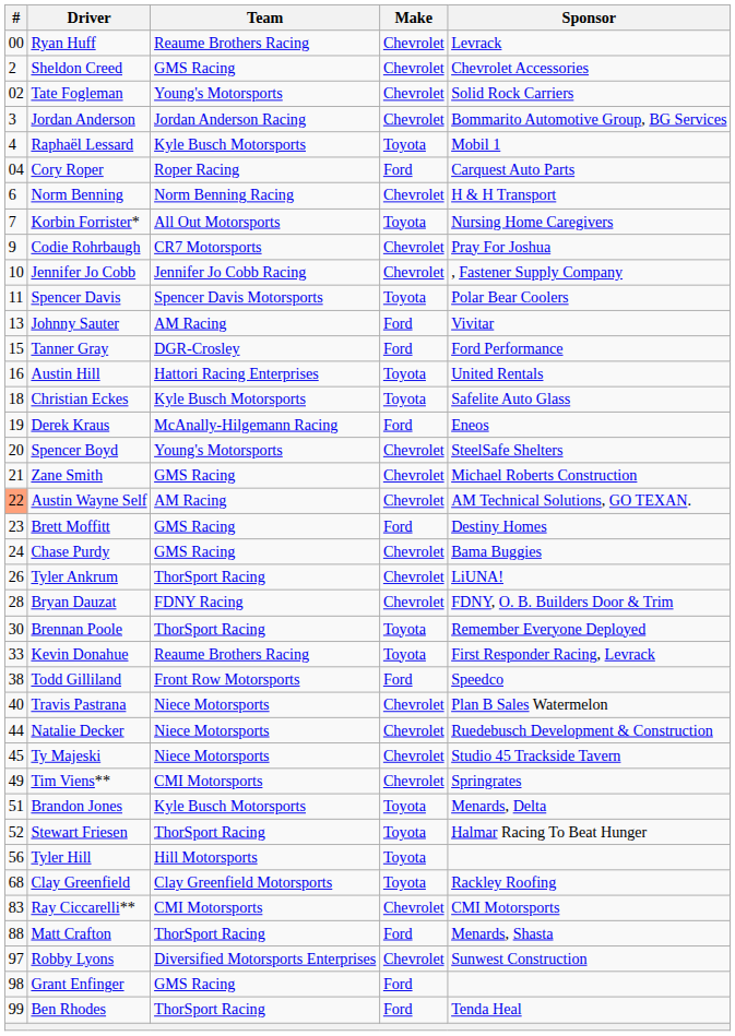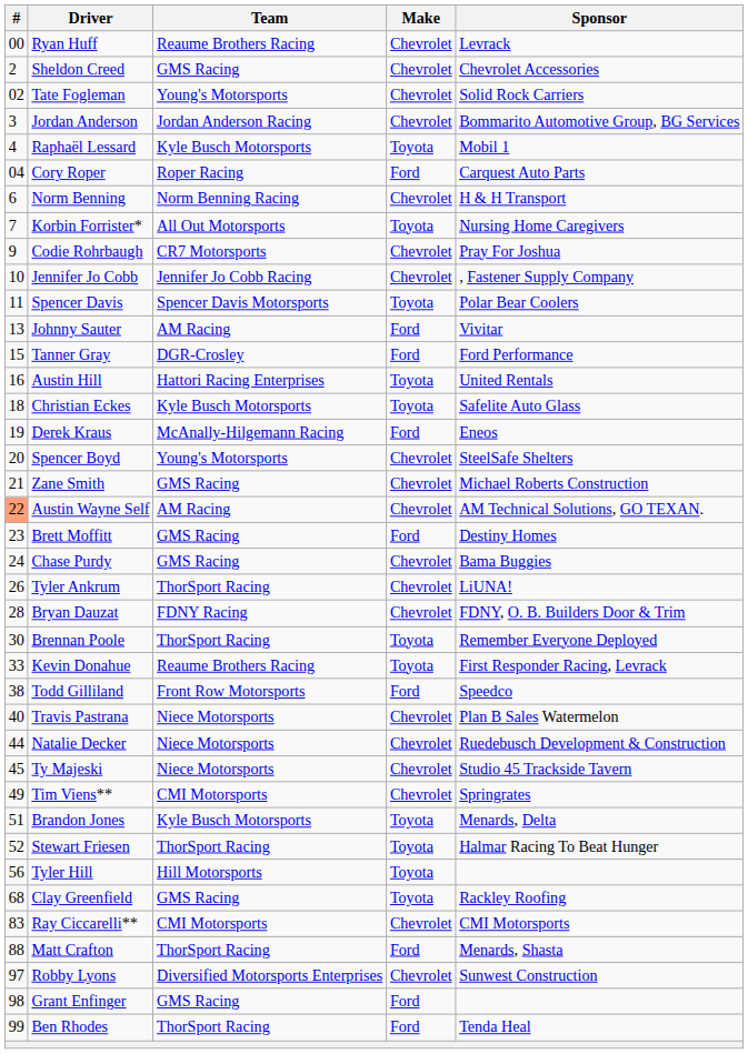Clay Greenfield | Team: Clay Greenfield Motorsports -> GMS Racing
